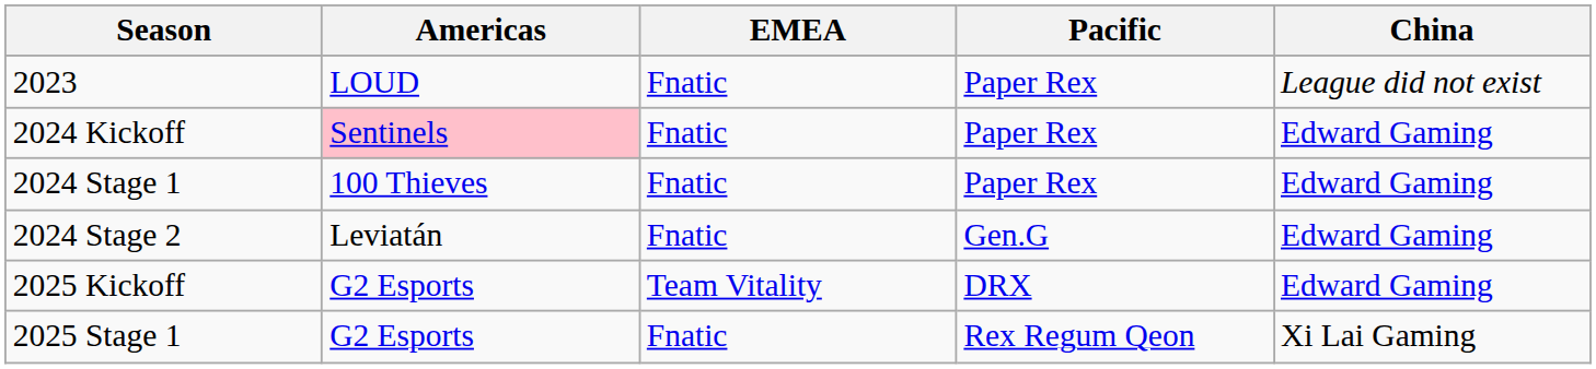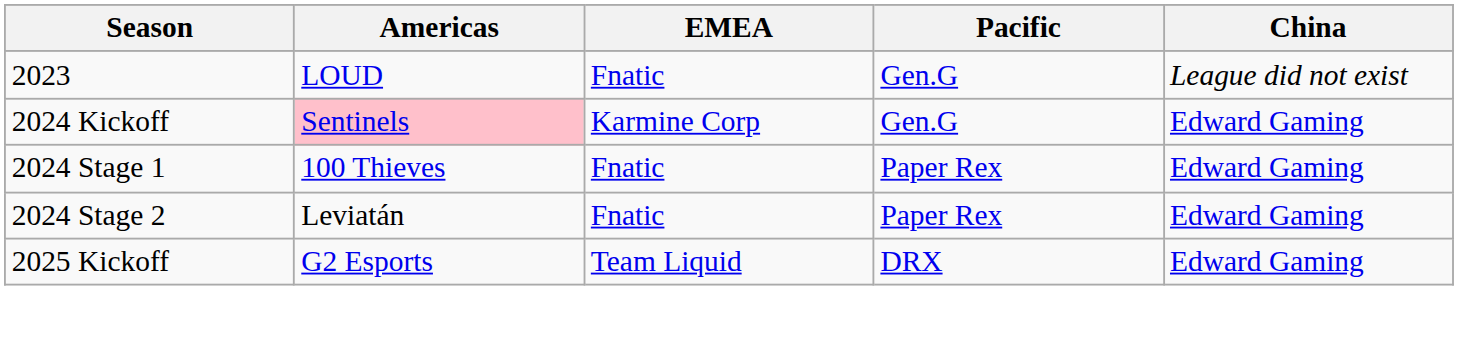2023 | Pacific: Paper Rex -> Gen.G
2024 Kickoff | EMEA: Fnatic -> Karmine Corp
2024 Kickoff | Pacific: Paper Rex -> Gen.G
2024 Stage 2 | Pacific: Gen.G -> Paper Rex
2025 Kickoff | EMEA: Team Vitality -> Team Liquid
- row: 2025 Stage 1 | G2 Esports | Fnatic | Rex Regum Qeon | Xi Lai Gaming
